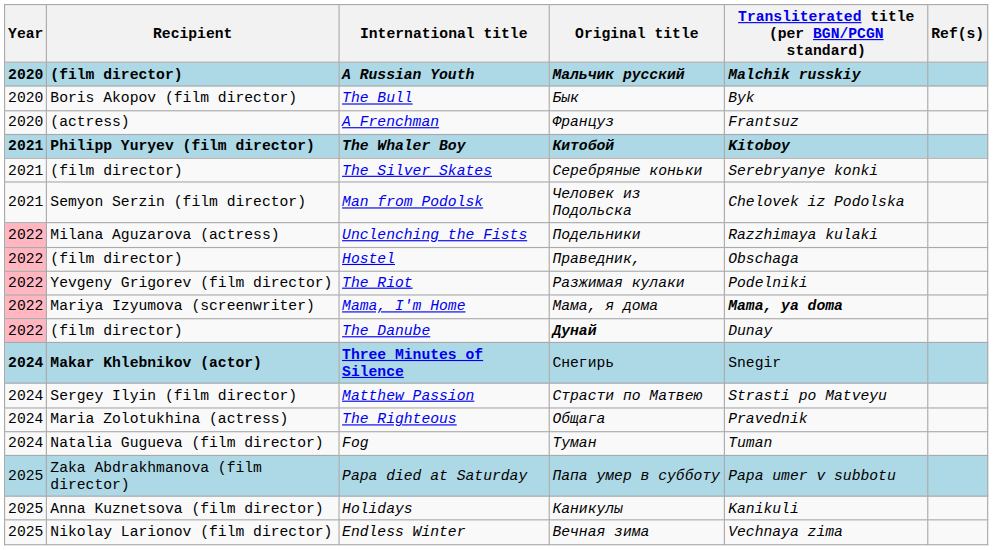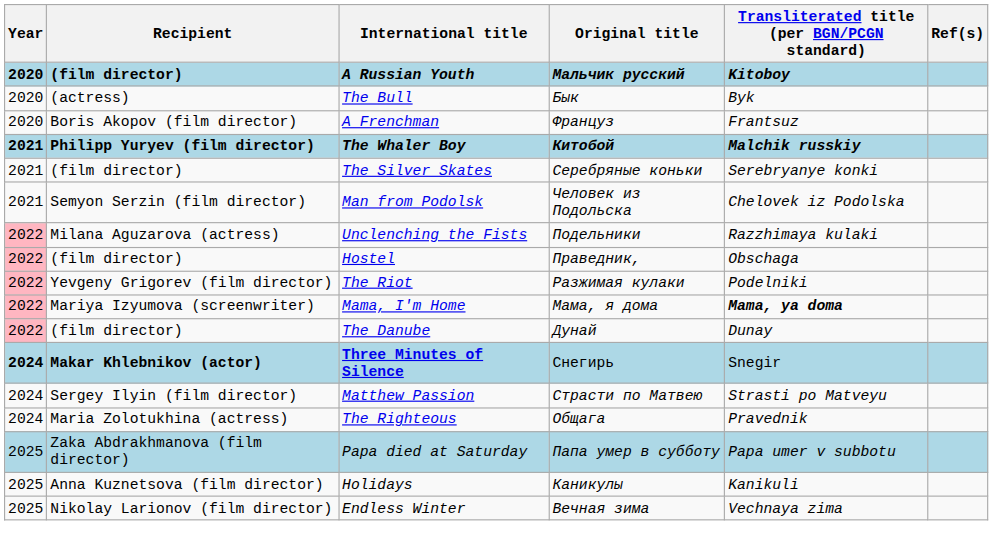A Russian Youth | Transliterated title (per BGN/PCGN standard): Malchik russkiy -> Kitoboy
The Bull | Recipient: Boris Akopov (film director) -> (actress)
A Frenchman | Recipient: (actress) -> Boris Akopov (film director)
The Whaler Boy | Transliterated title (per BGN/PCGN standard): Kitoboy -> Malchik russkiy
The Danube | Original title: bold -> normal
- row: 2024 | Natalia Gugueva (film director) | Fog | Туман | Tuman
